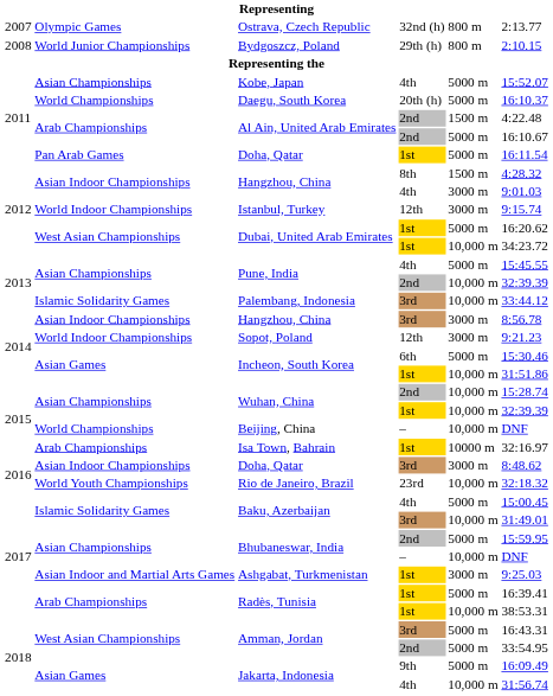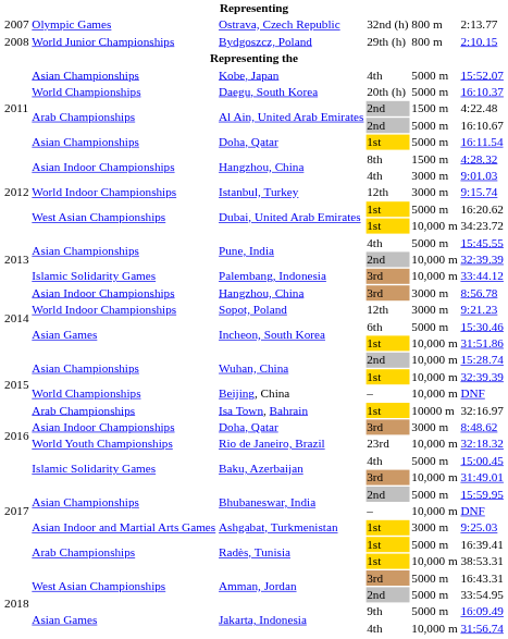Doha, Qatar / 1st | column 2: Pan Arab Games -> Asian Championships
